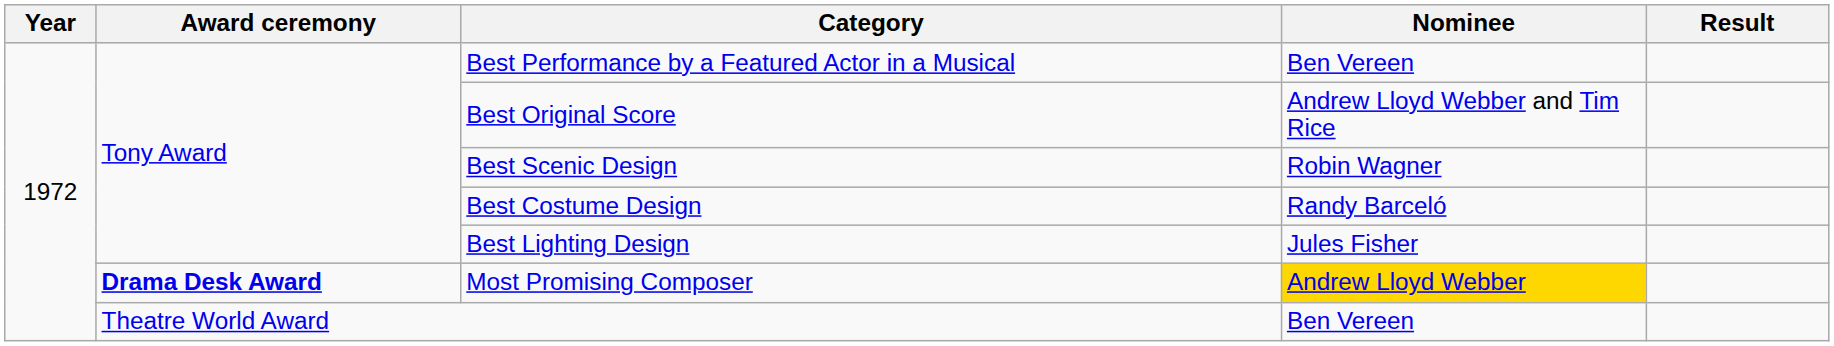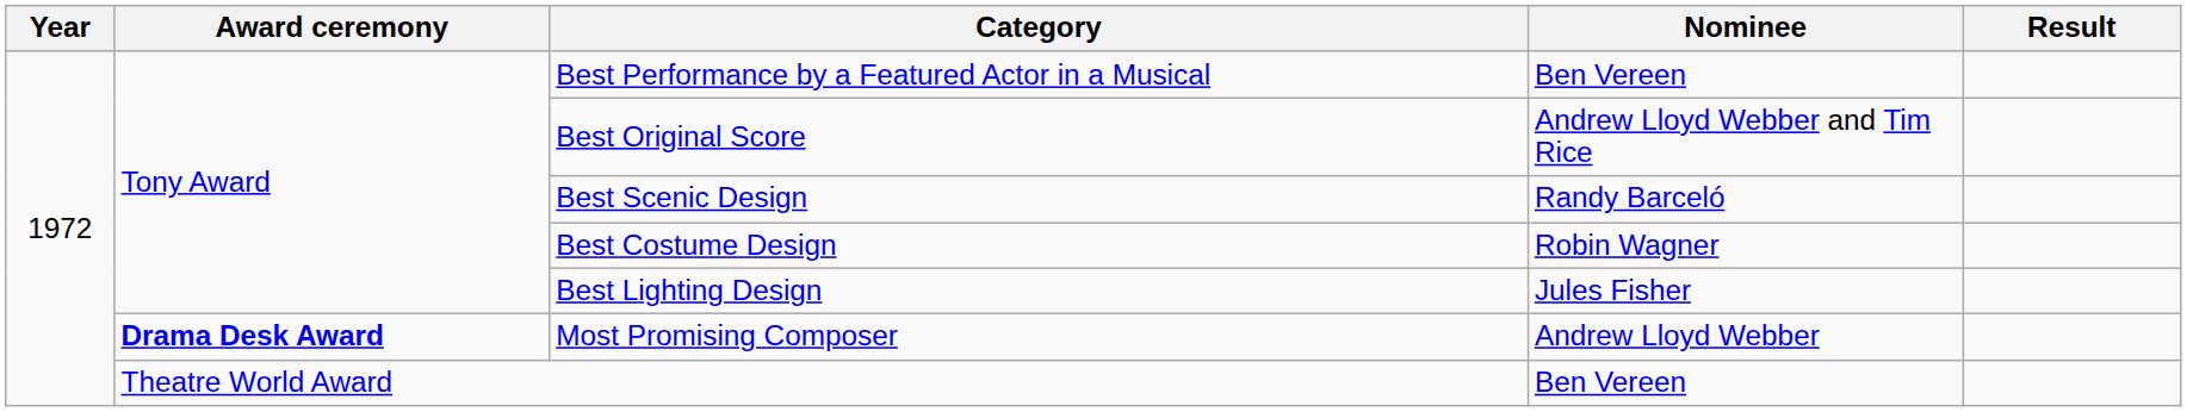Best Scenic Design | Nominee: Robin Wagner -> Randy Barceló
Best Costume Design | Nominee: Randy Barceló -> Robin Wagner
Most Promising Composer | Nominee: gold background -> no background
